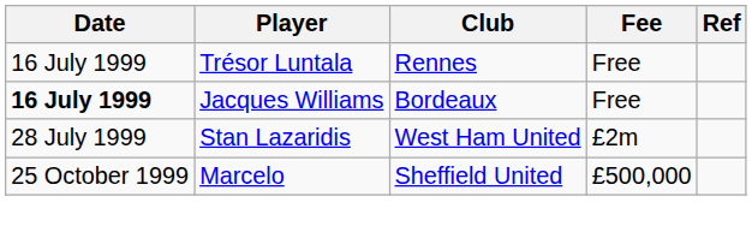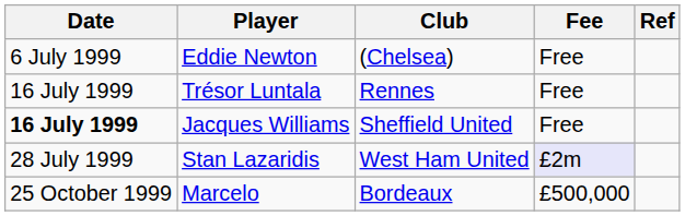+ row: 6 July 1999 | Eddie Newton | (Chelsea) | Free
Jacques Williams | Club: Bordeaux -> Sheffield United
Stan Lazaridis | Fee: no background -> lavender background
Marcelo | Club: Sheffield United -> Bordeaux
